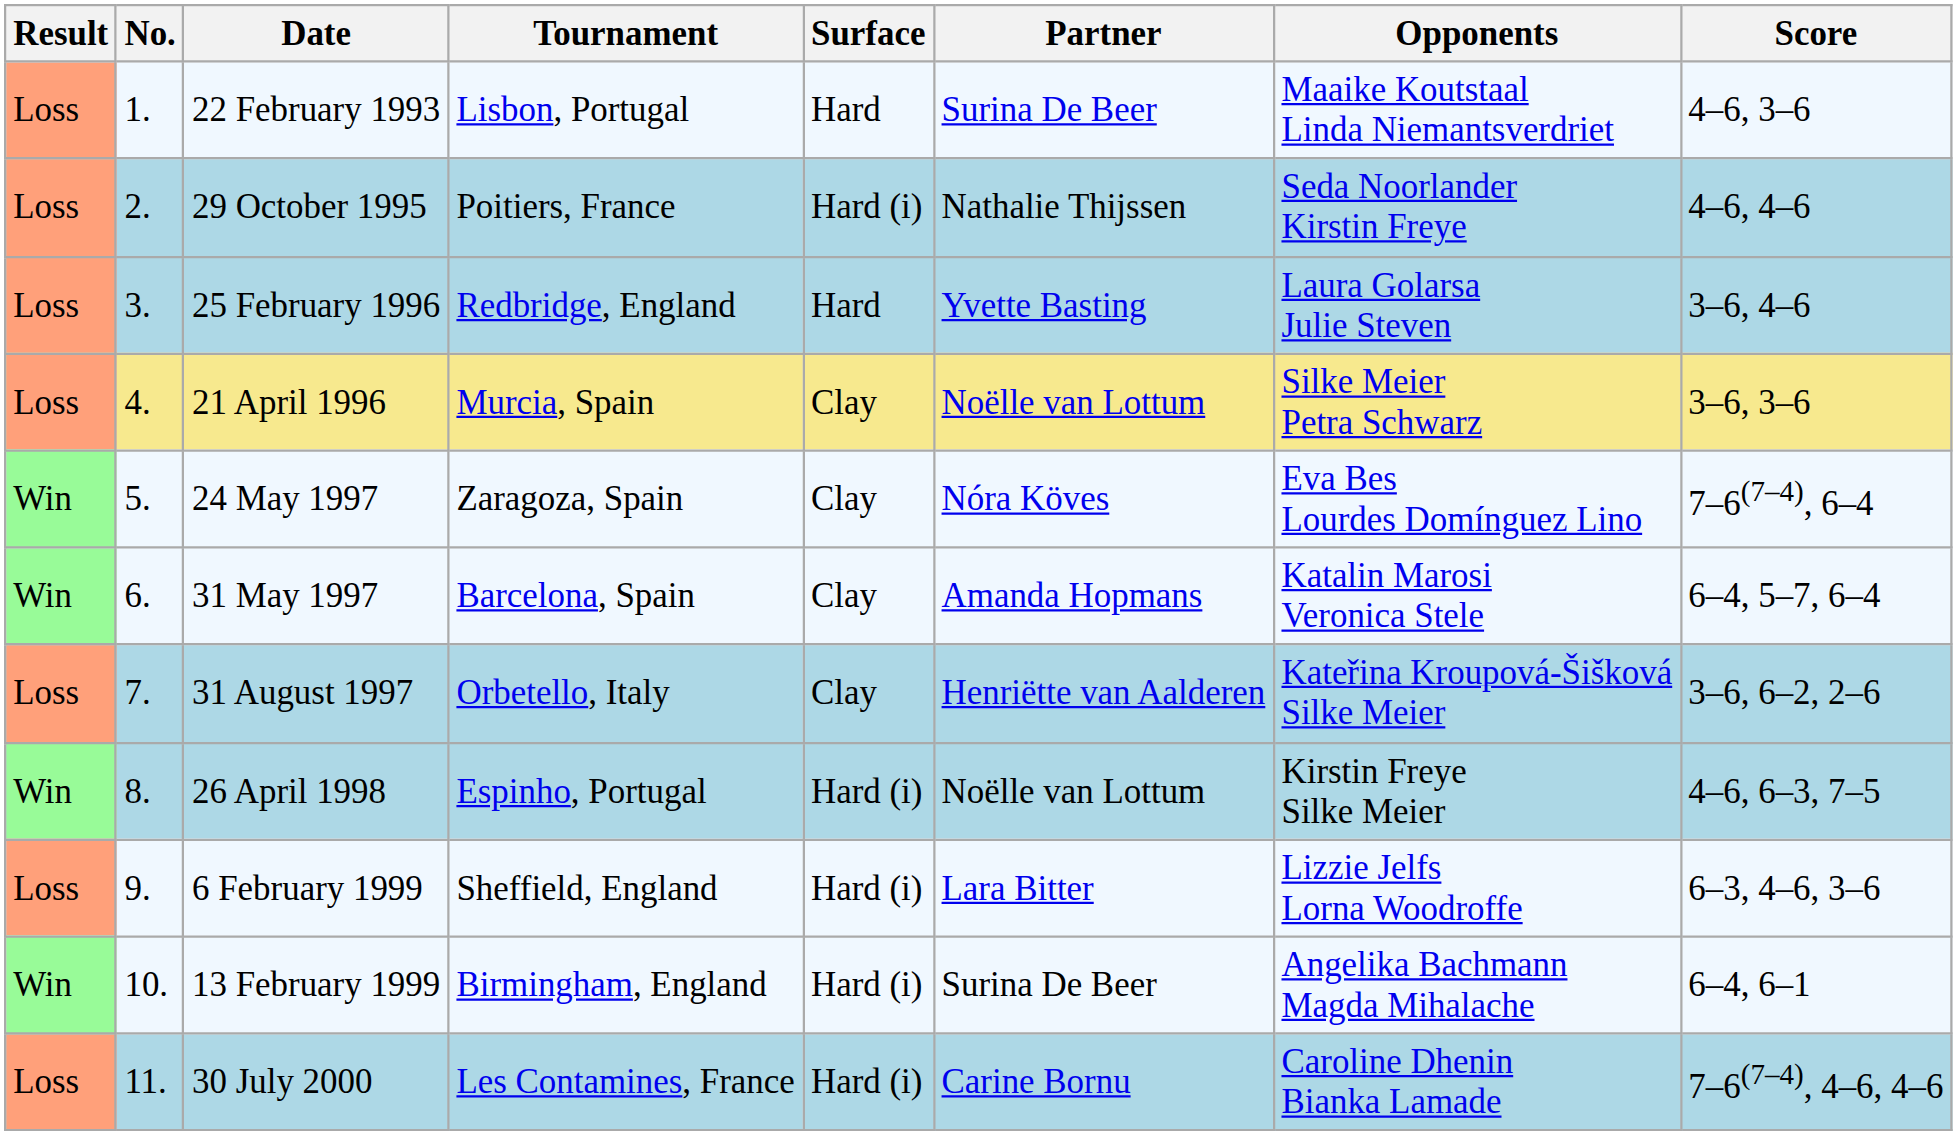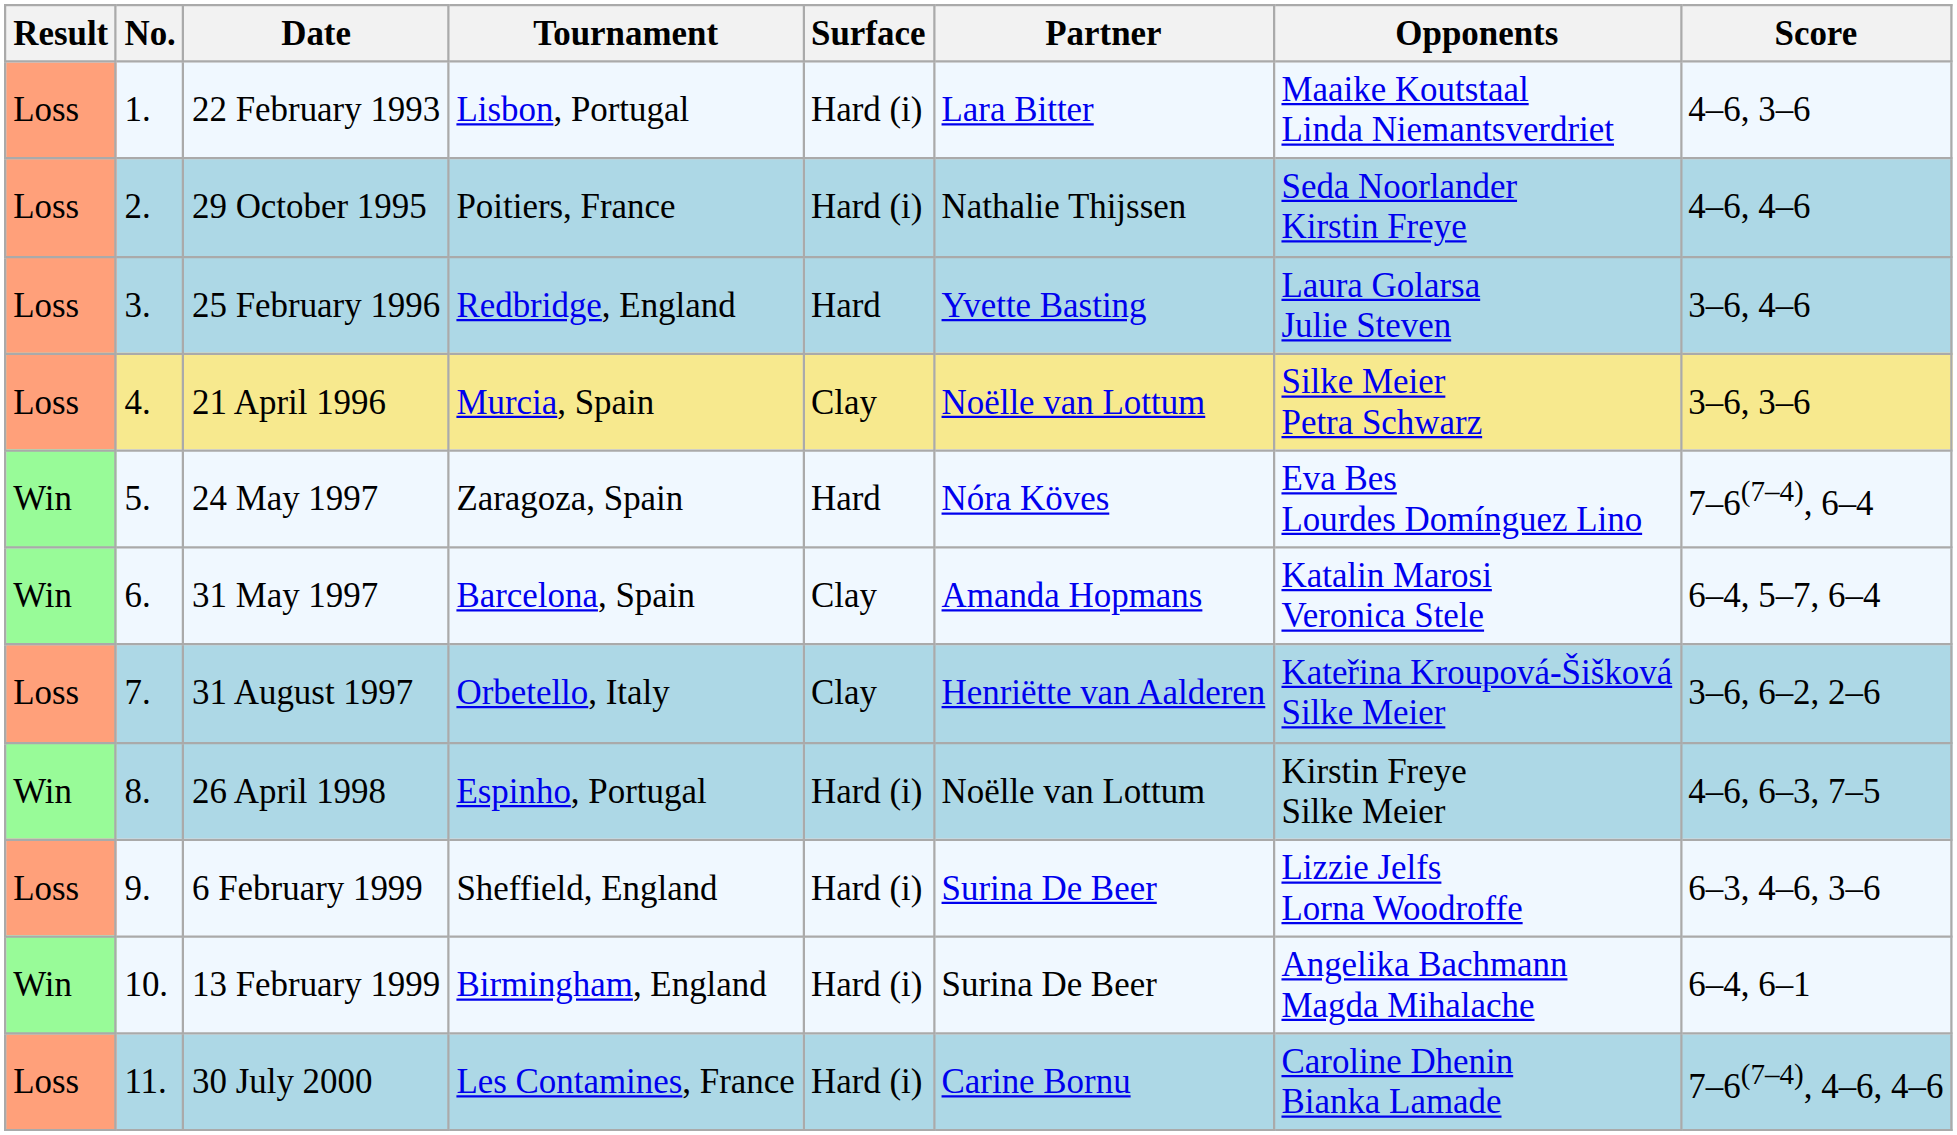22 February 1993 | Surface: Hard -> Hard (i)
22 February 1993 | Partner: Surina De Beer -> Lara Bitter
24 May 1997 | Surface: Clay -> Hard
6 February 1999 | Partner: Lara Bitter -> Surina De Beer
